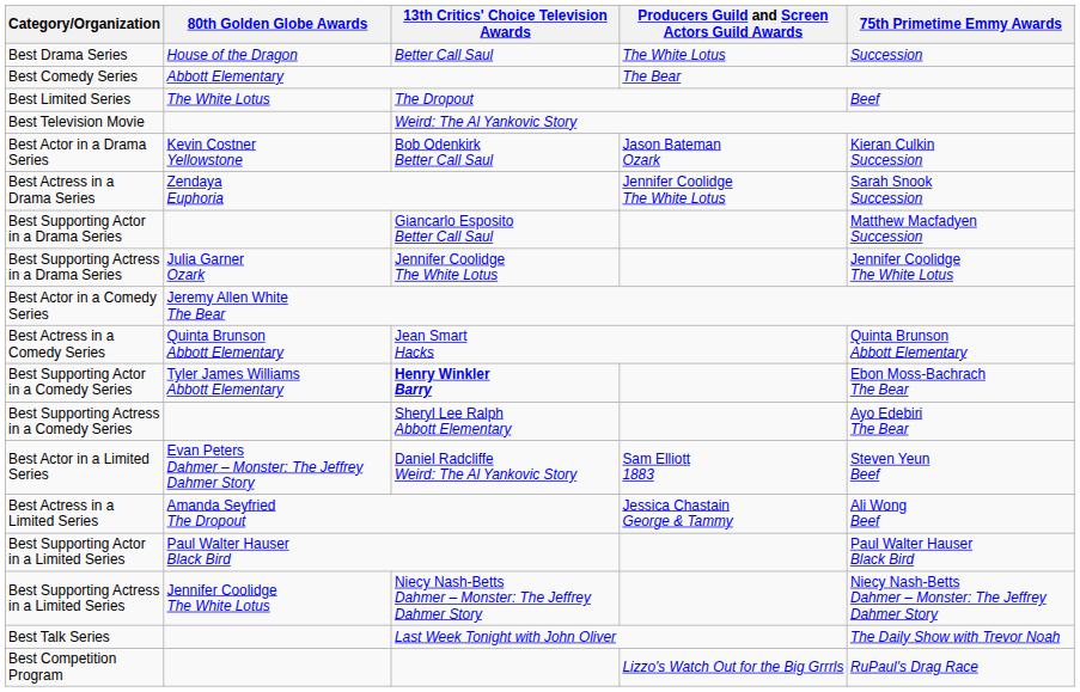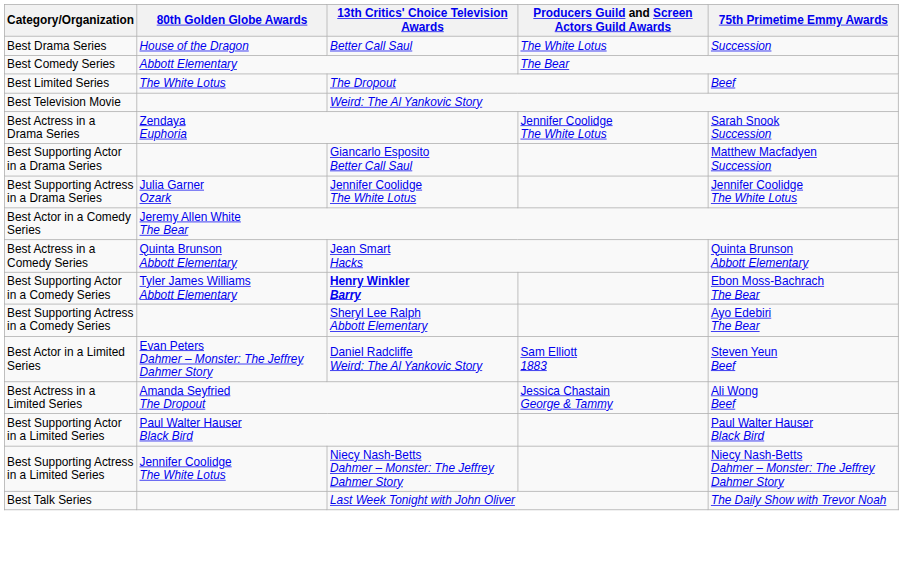- row: Best Actor in a Drama Series | Kevin Costner Yellowstone | Bob Odenkirk Better Call Saul | Jason Bateman Ozark | Kieran Culkin Succession
- row: Best Competition Program | Lizzo's Watch Out for the Big Grrrls | RuPaul's Drag Race
